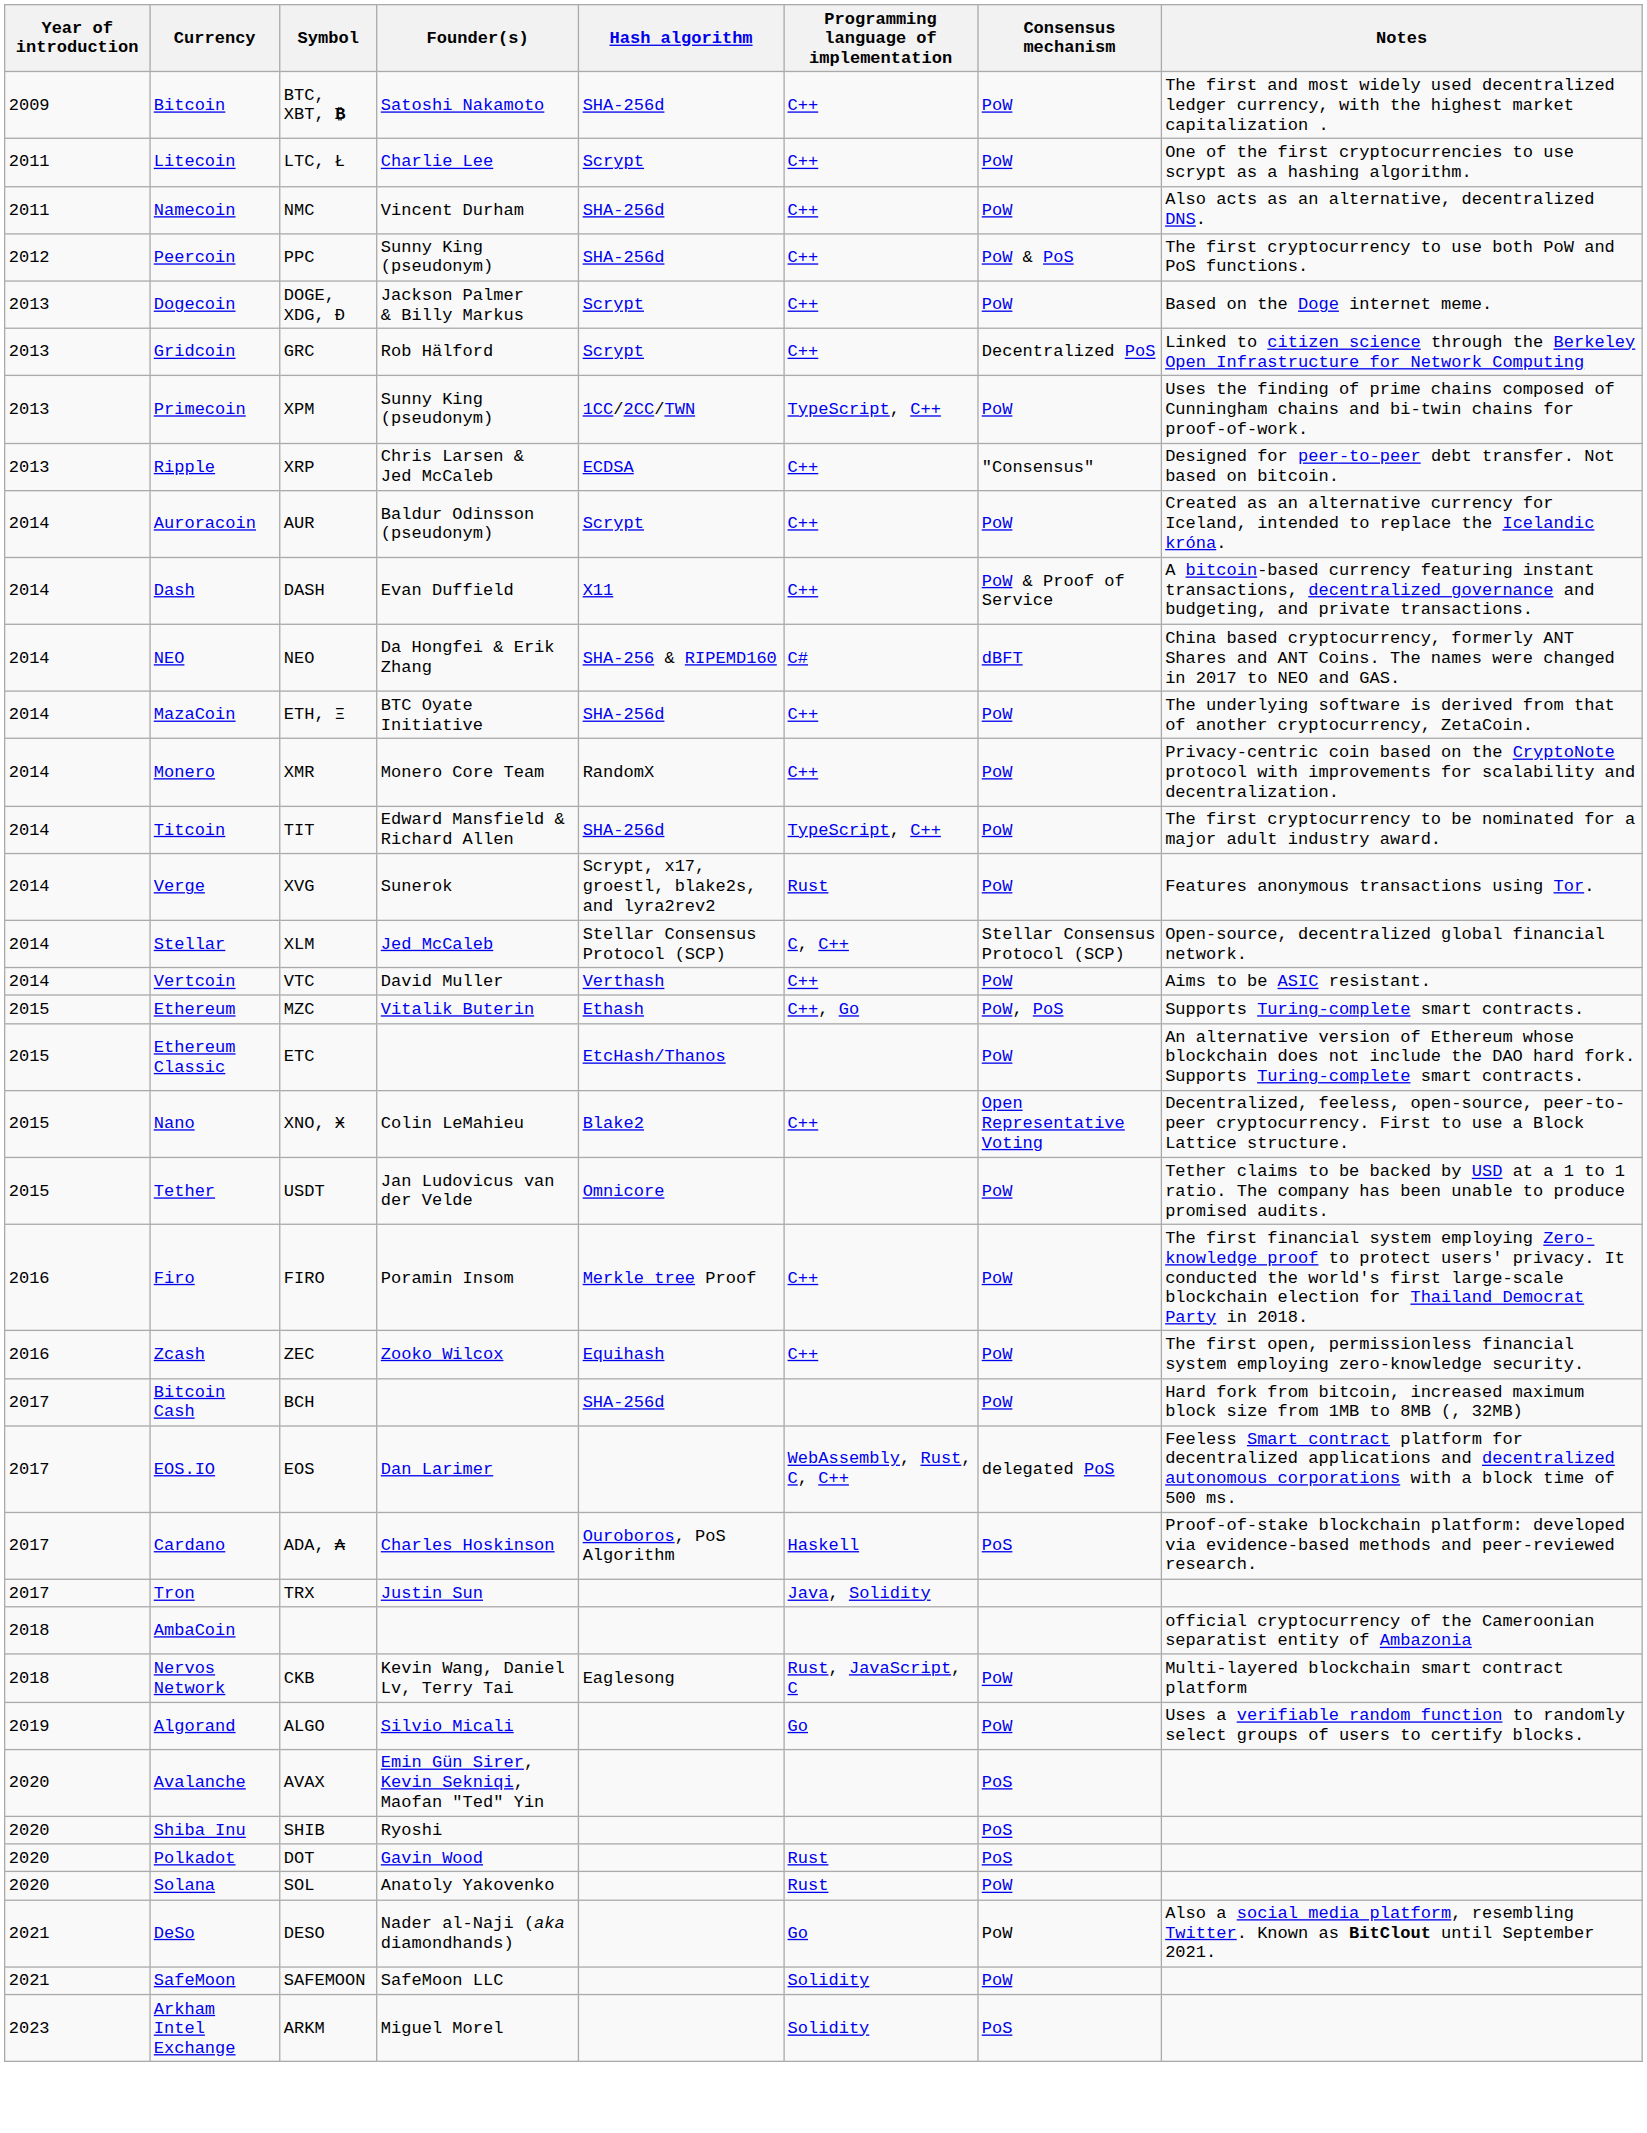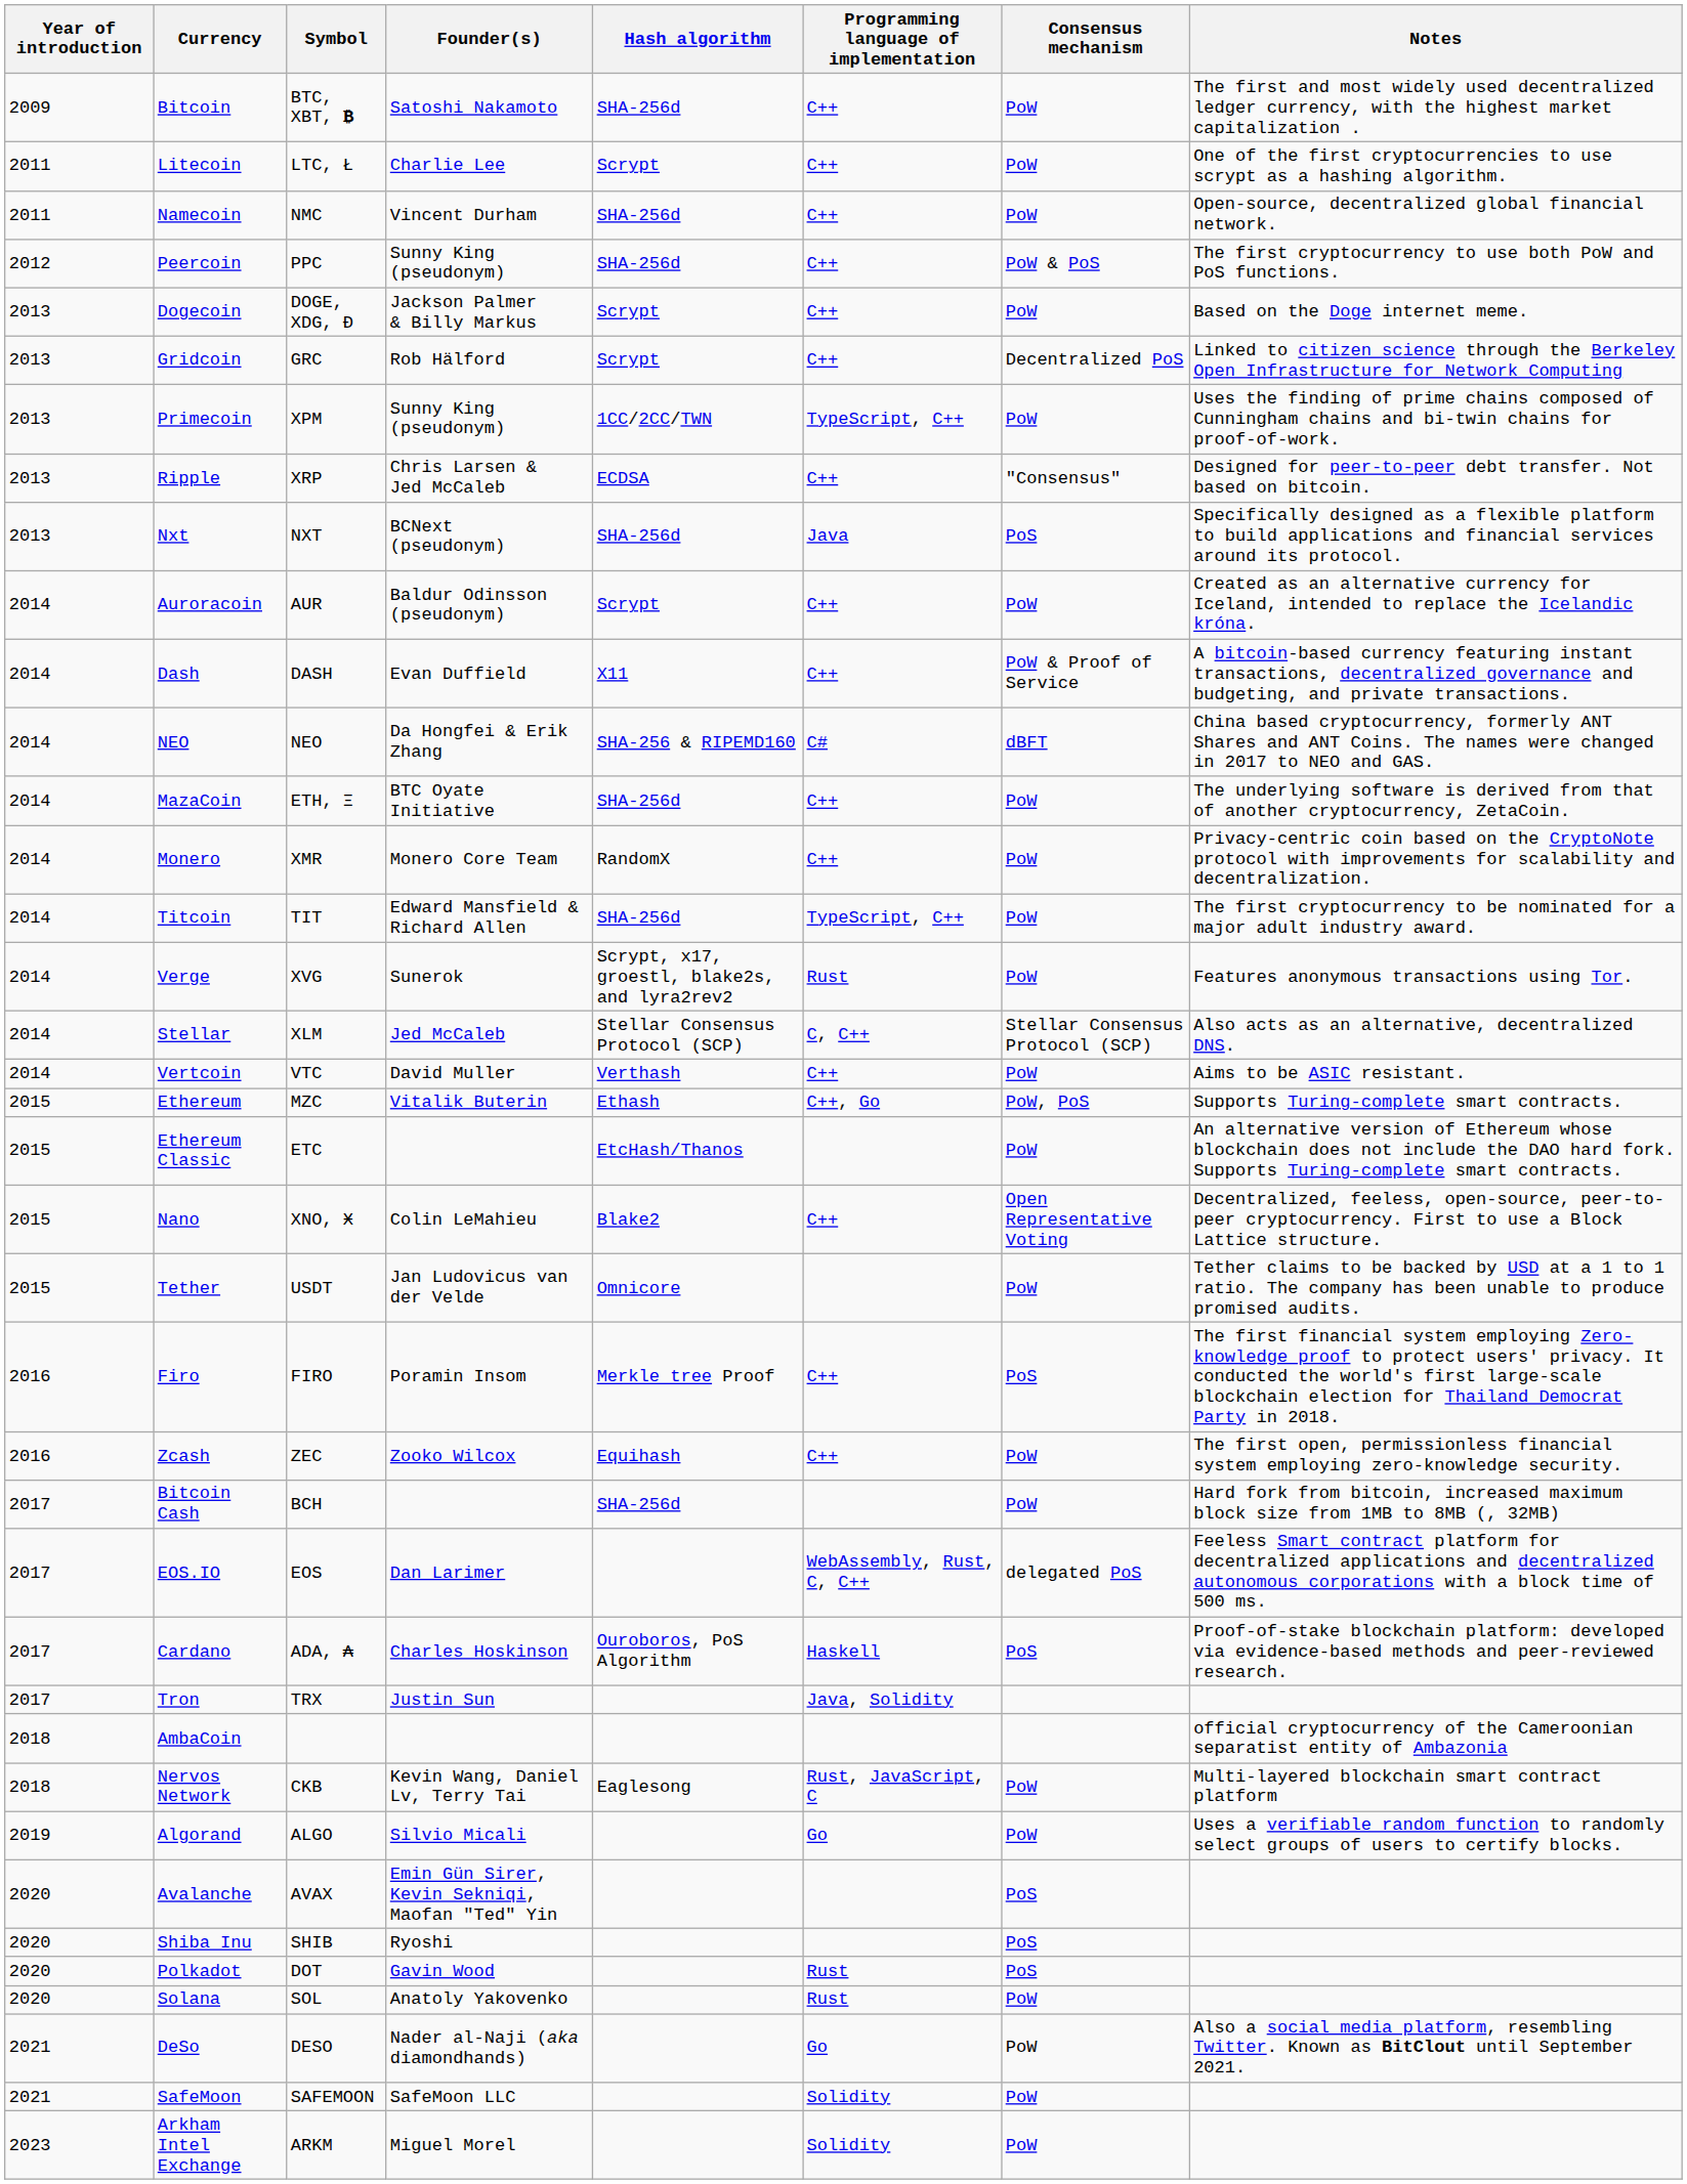Namecoin | Notes: Also acts as an alternative, decentralized DNS. -> Open-source, decentralized global financial network.
+ row: 2013 | Nxt | NXT | BCNext (pseudonym) | SHA-256d | Java | PoS | Specifically designed as a flexible platform to build applications and financial services around its protocol.
Stellar | Notes: Open-source, decentralized global financial network. -> Also acts as an alternative, decentralized DNS.
Firo | Consensus mechanism: PoW -> PoS
Arkham Intel Exchange | Consensus mechanism: PoS -> PoW
